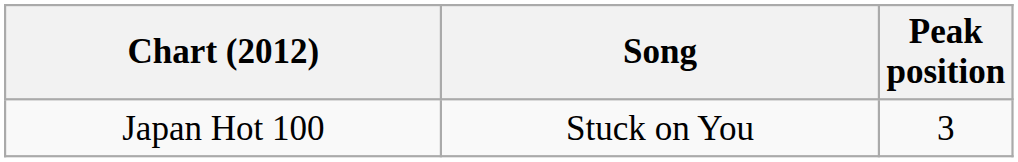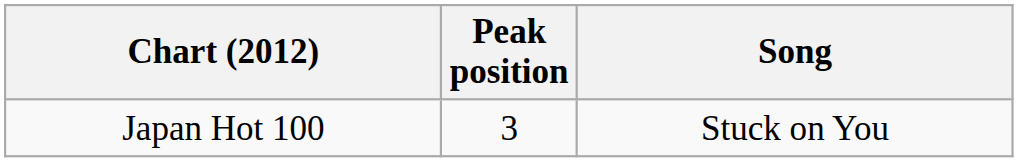columns swapped: Peak position <-> Song
